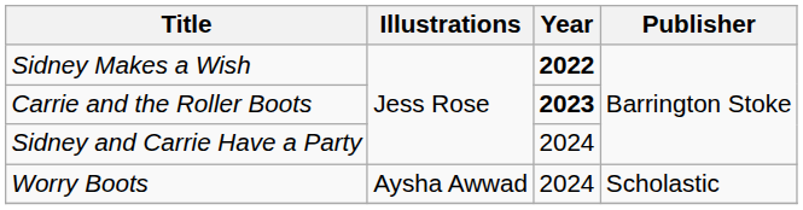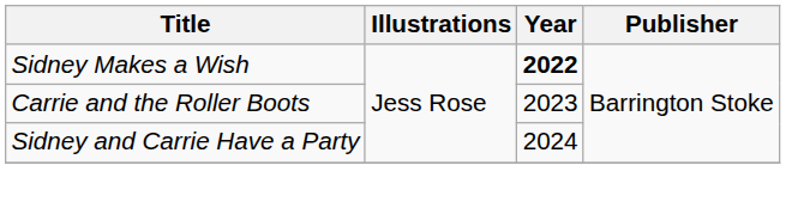Carrie and the Roller Boots | Year: bold -> normal
- row: Worry Boots | Aysha Awwad | 2024 | Scholastic
